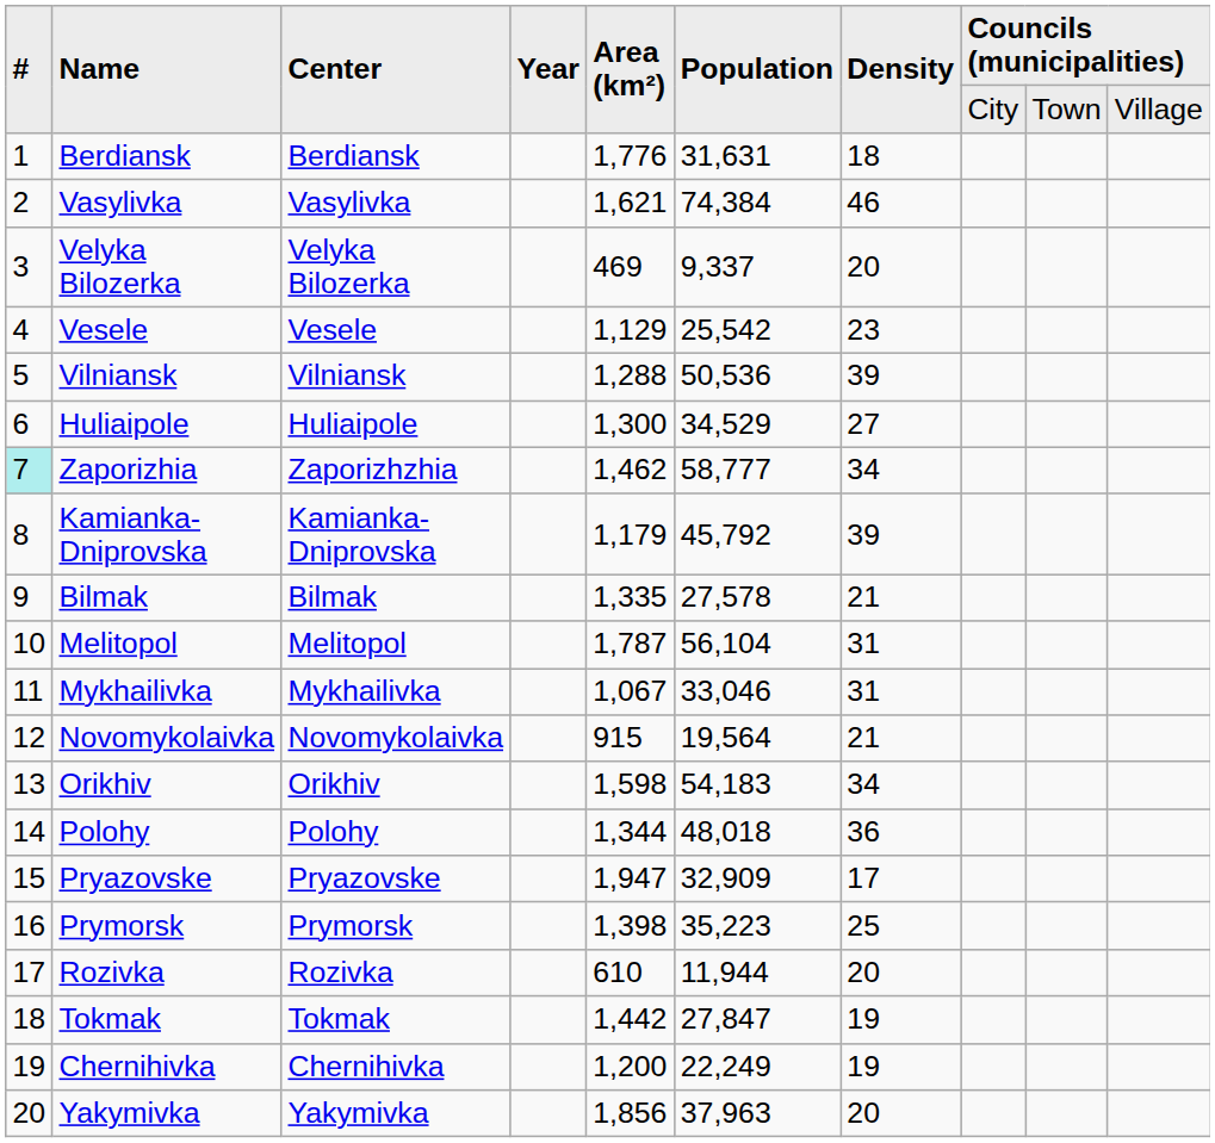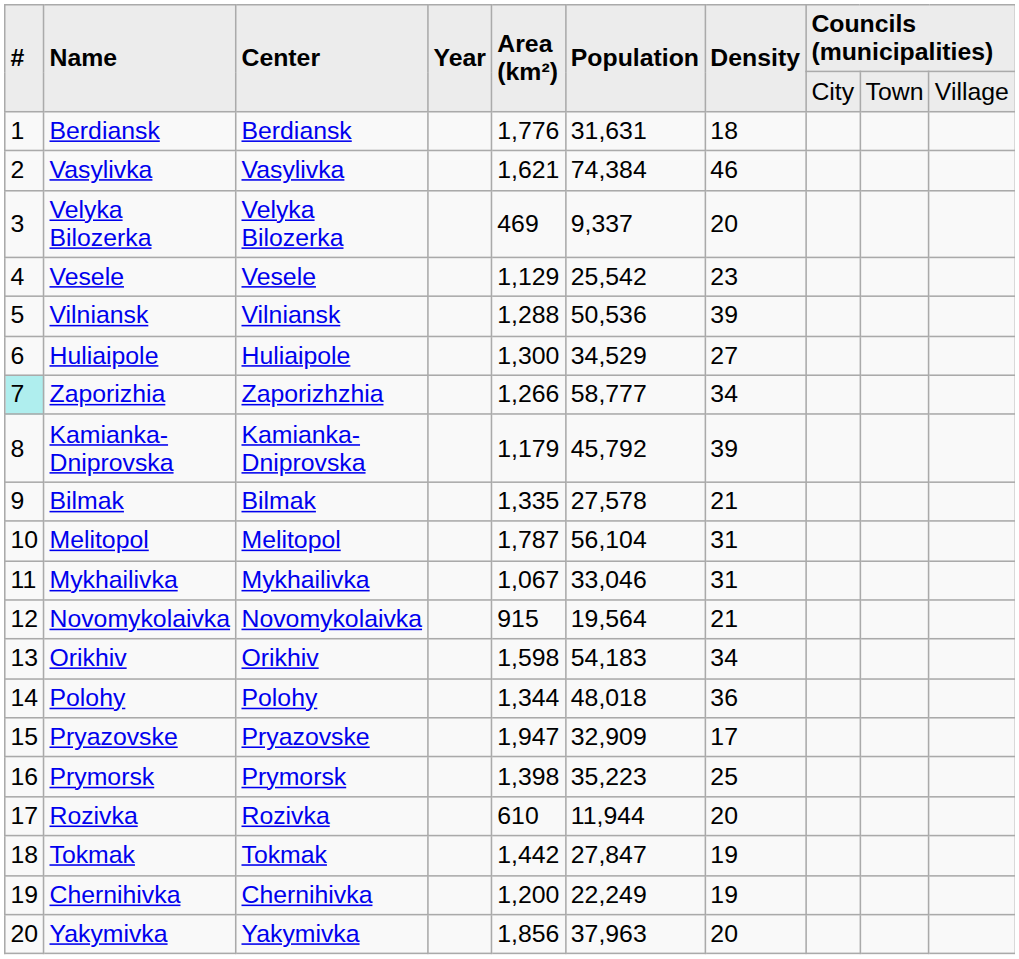Zaporizhia | Area (km²): 1,462 -> 1,266
